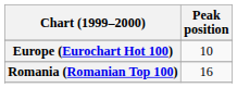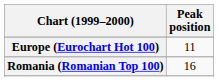Europe (Eurochart Hot 100) | Peak position: 10 -> 11
